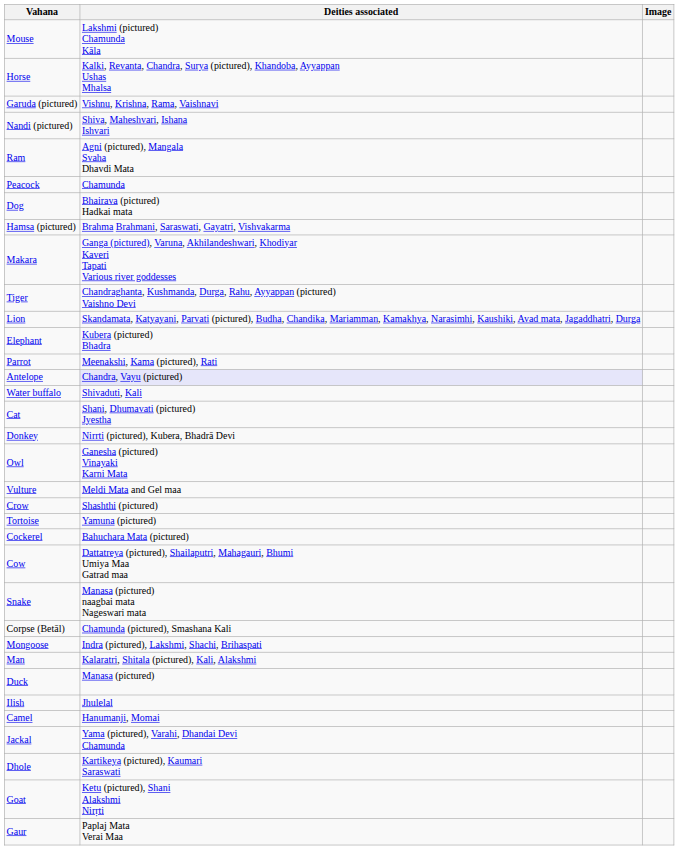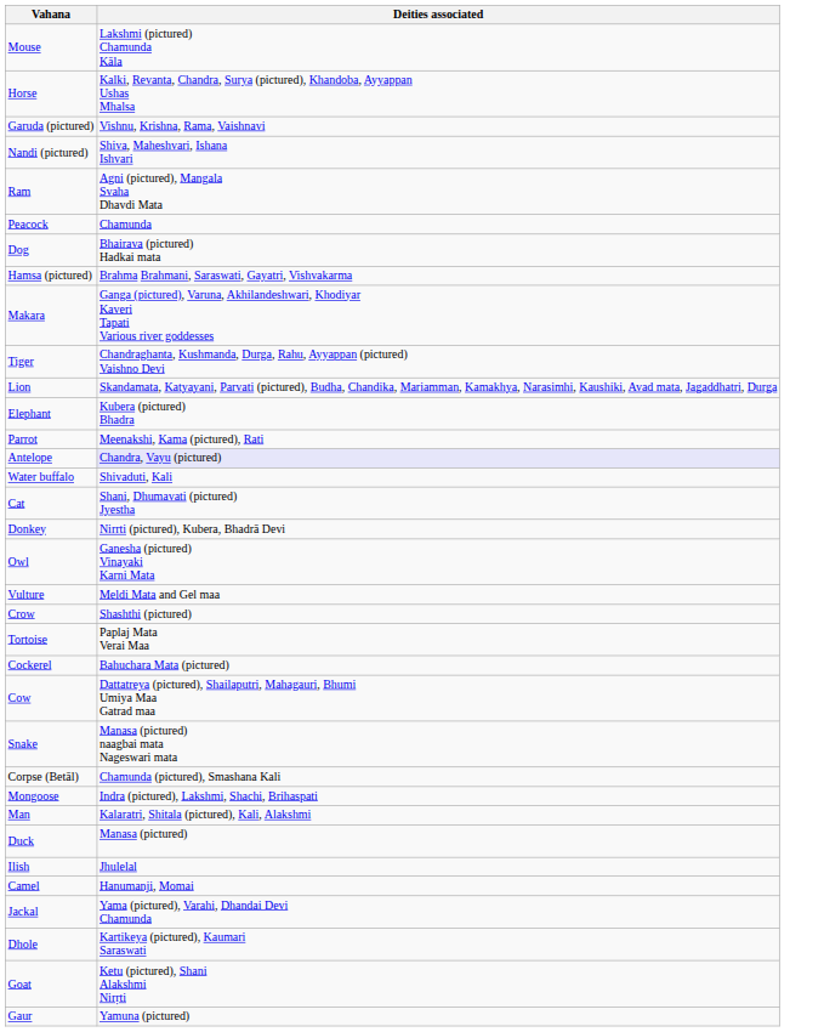- column: Image
Tortoise | Deities associated: Yamuna (pictured) -> Paplaj Mata Verai Maa
Gaur | Deities associated: Paplaj Mata Verai Maa -> Yamuna (pictured)
